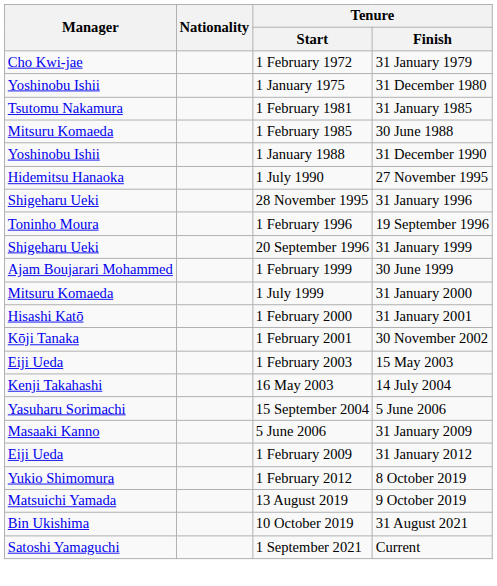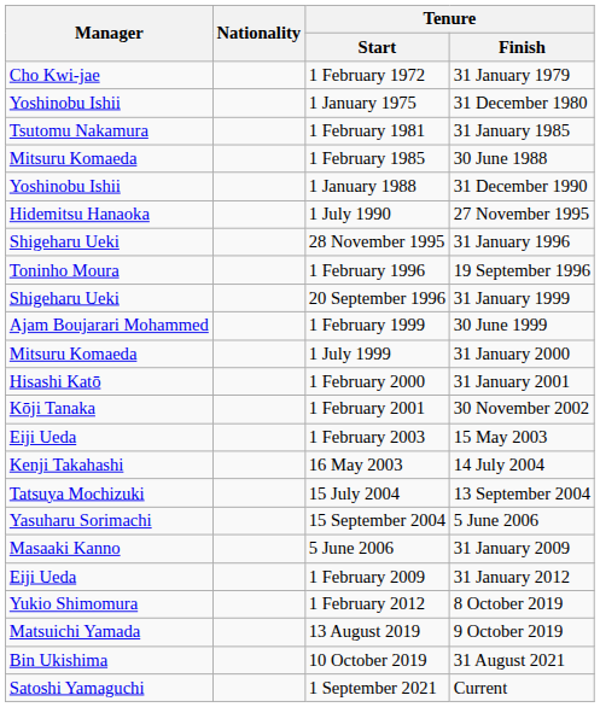+ row: Tatsuya Mochizuki | 15 July 2004 | 13 September 2004
